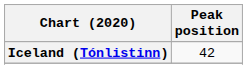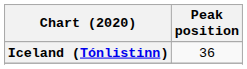Iceland (Tónlistinn) | Peak position: 42 -> 36
